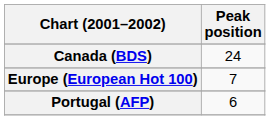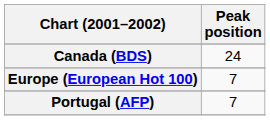Portugal (AFP) | Peak position: 6 -> 7
